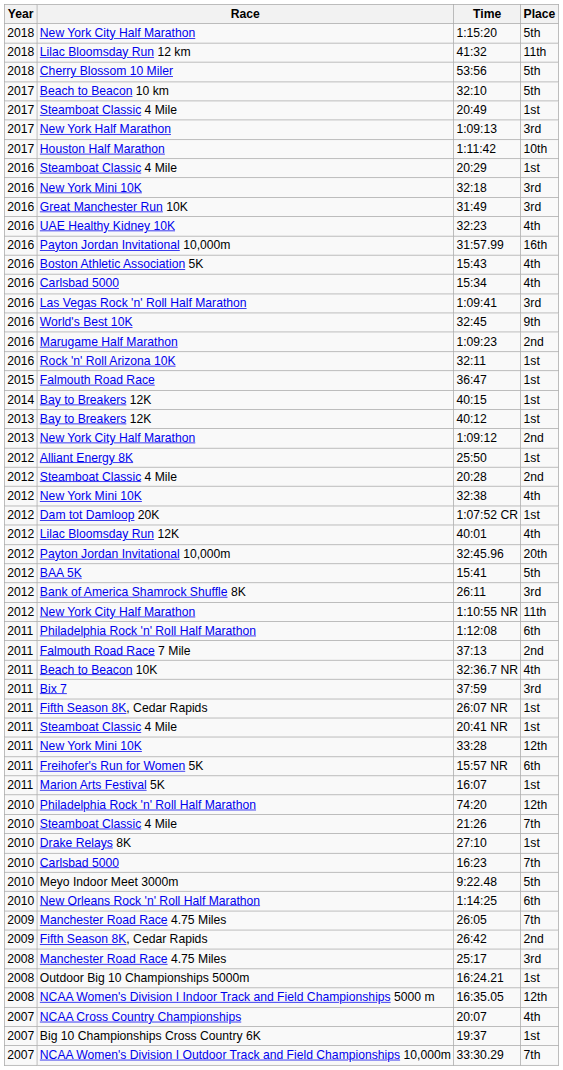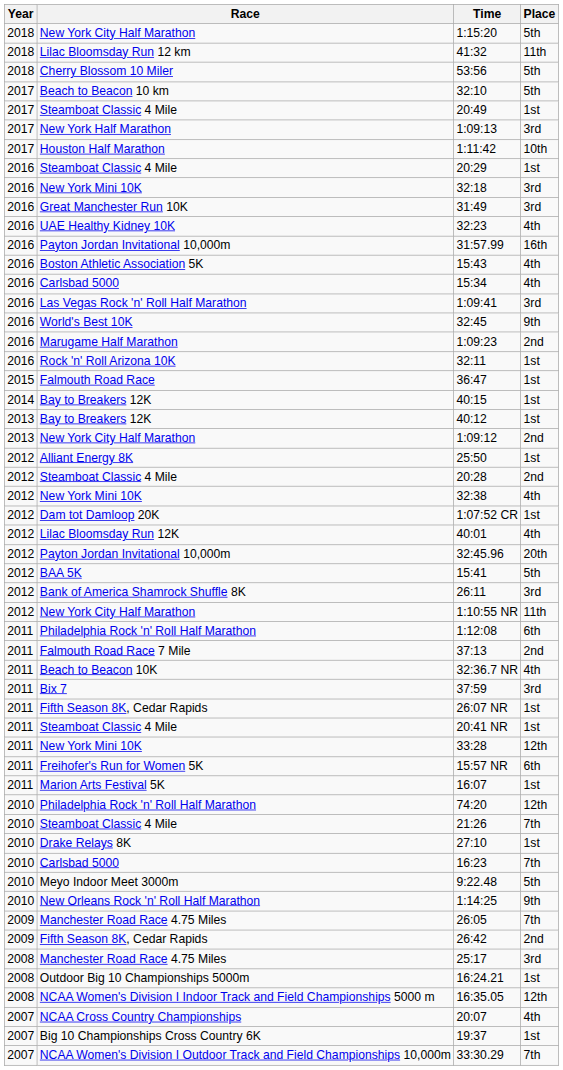1:14:25 | Place: 6th -> 9th
